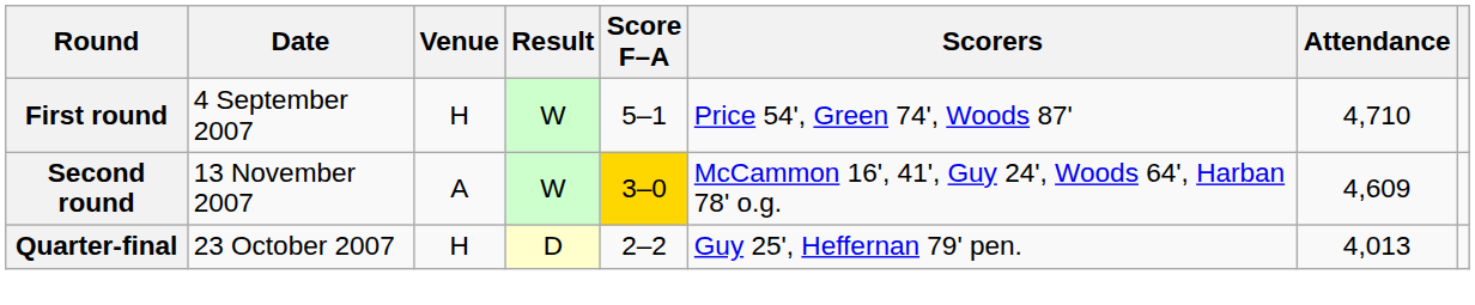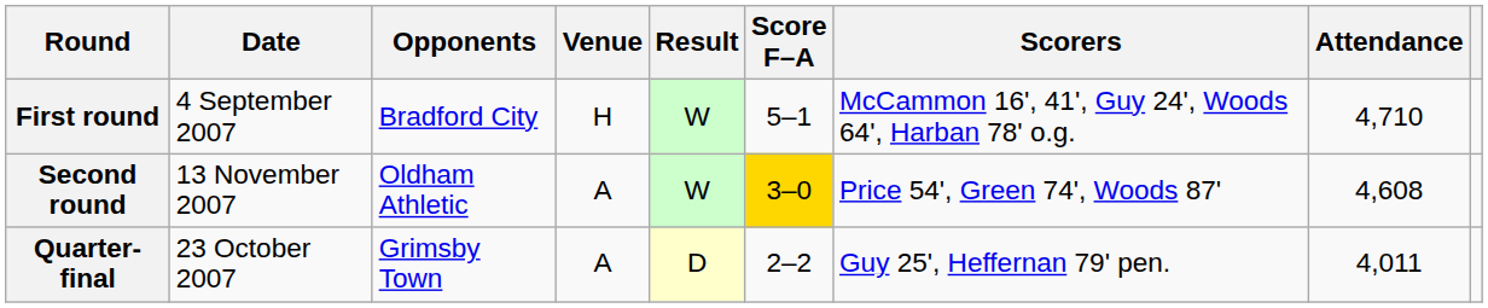+ column: Opponents | Bradford City | Oldham Athletic | Grimsby Town
First round | Scorers: Price 54', Green 74', Woods 87' -> McCammon 16', 41', Guy 24', Woods 64', Harban 78' o.g.
Second round | Scorers: McCammon 16', 41', Guy 24', Woods 64', Harban 78' o.g. -> Price 54', Green 74', Woods 87'
Second round | Attendance: 4,609 -> 4,608
Quarter-final | Venue: H -> A
Quarter-final | Attendance: 4,013 -> 4,011
